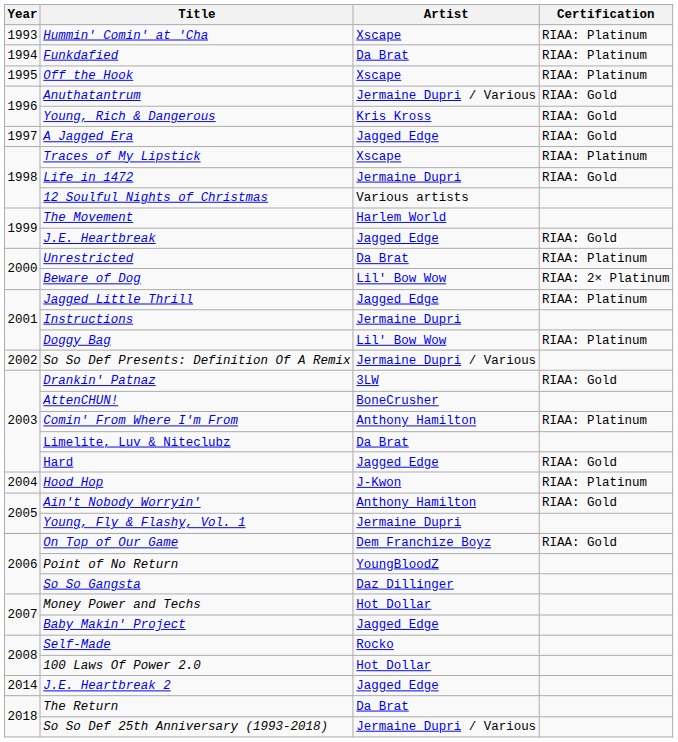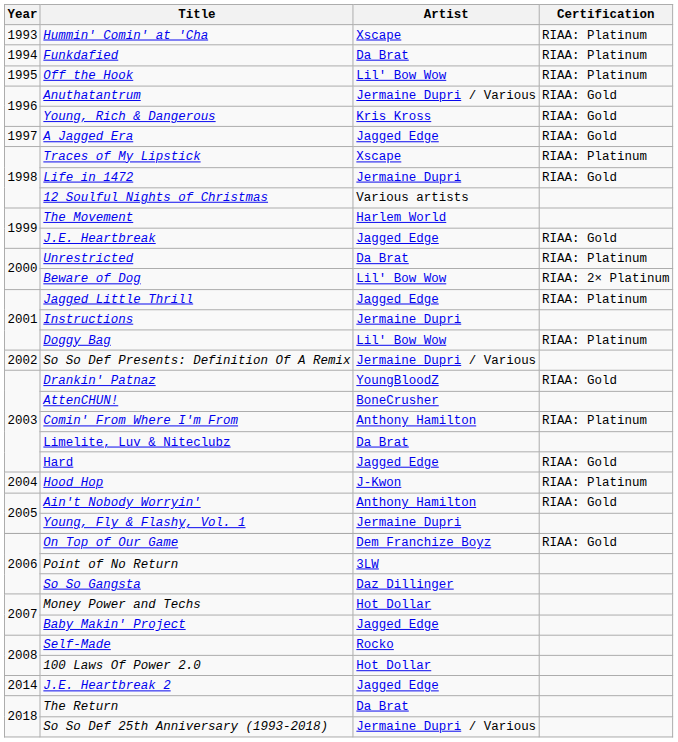Off the Hook | Artist: Xscape -> Lil' Bow Wow
Drankin' Patnaz | Artist: 3LW -> YoungBloodZ
Point of No Return | Artist: YoungBloodZ -> 3LW
